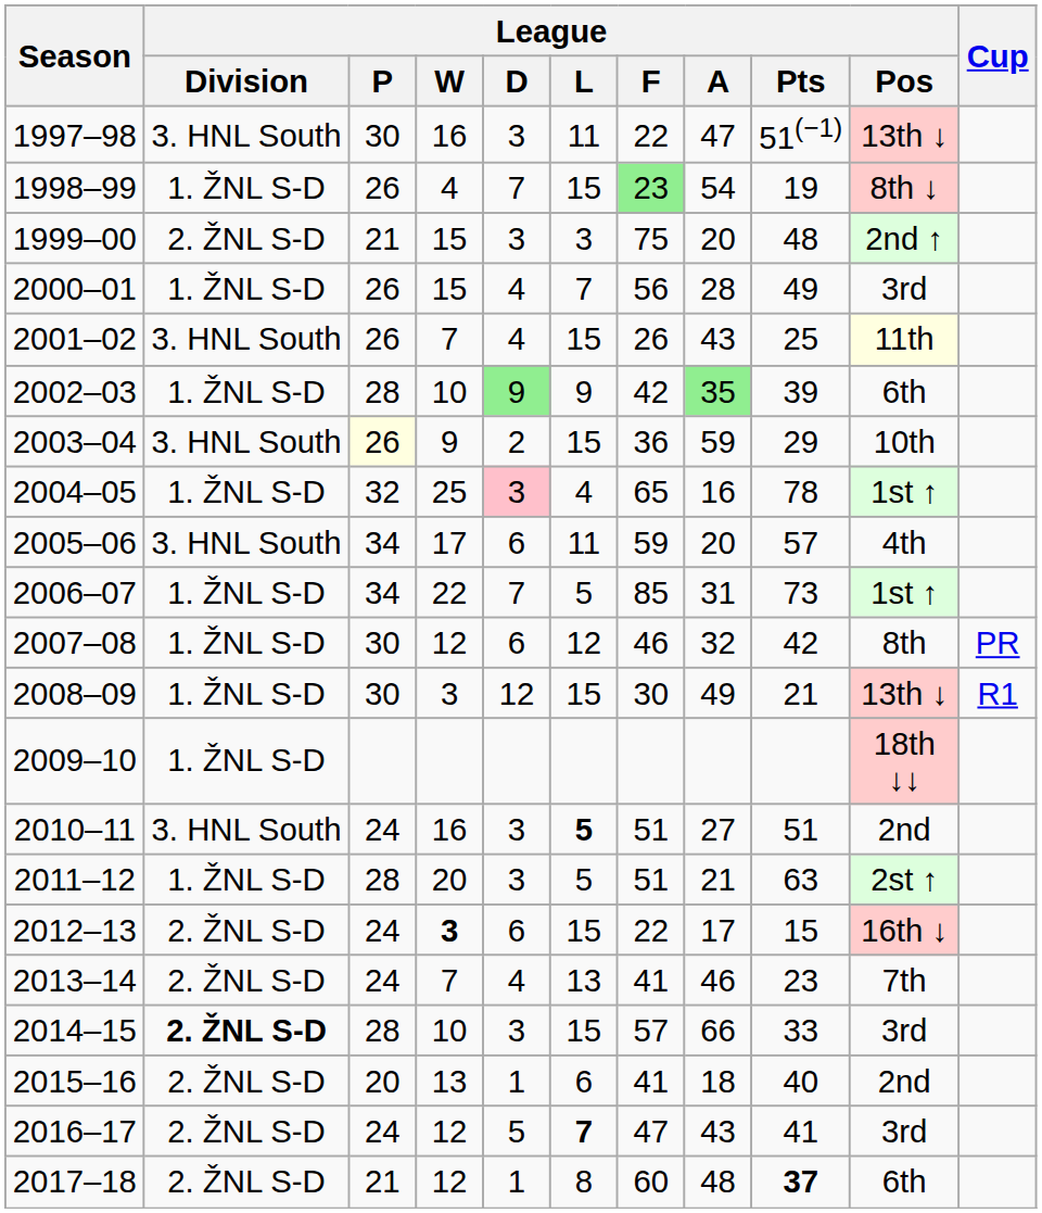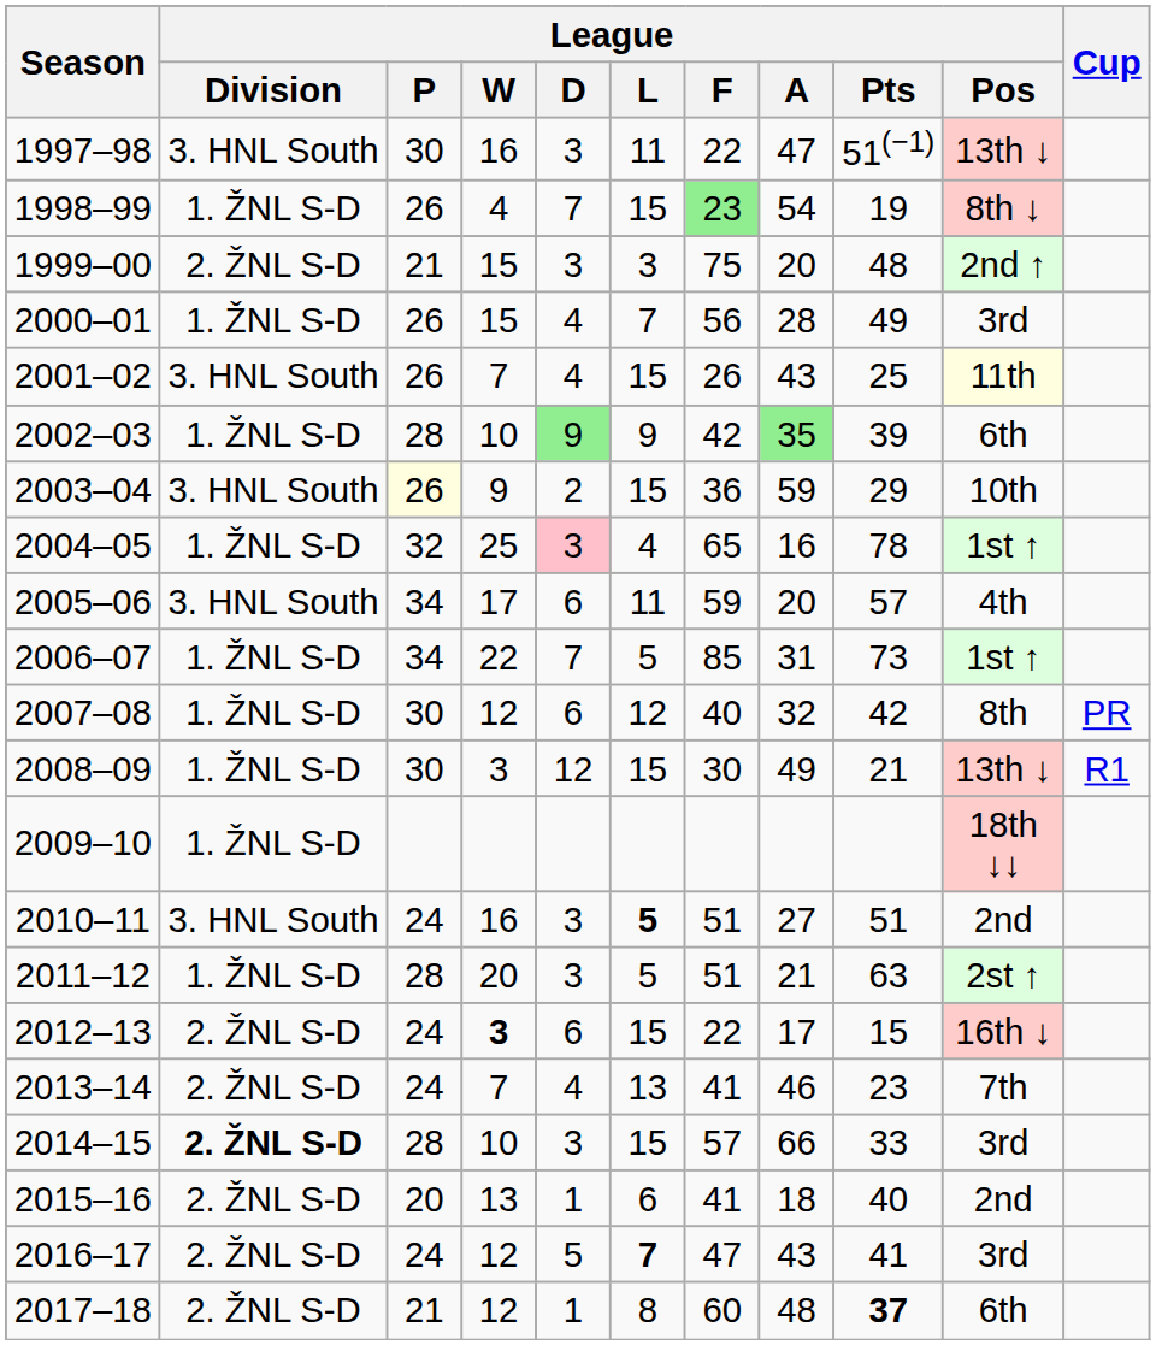2007–08 | League / F: 46 -> 40
